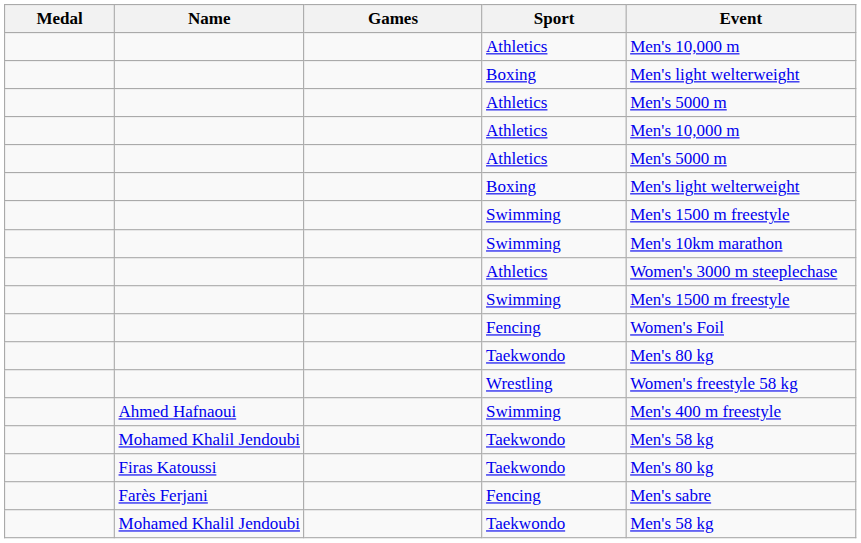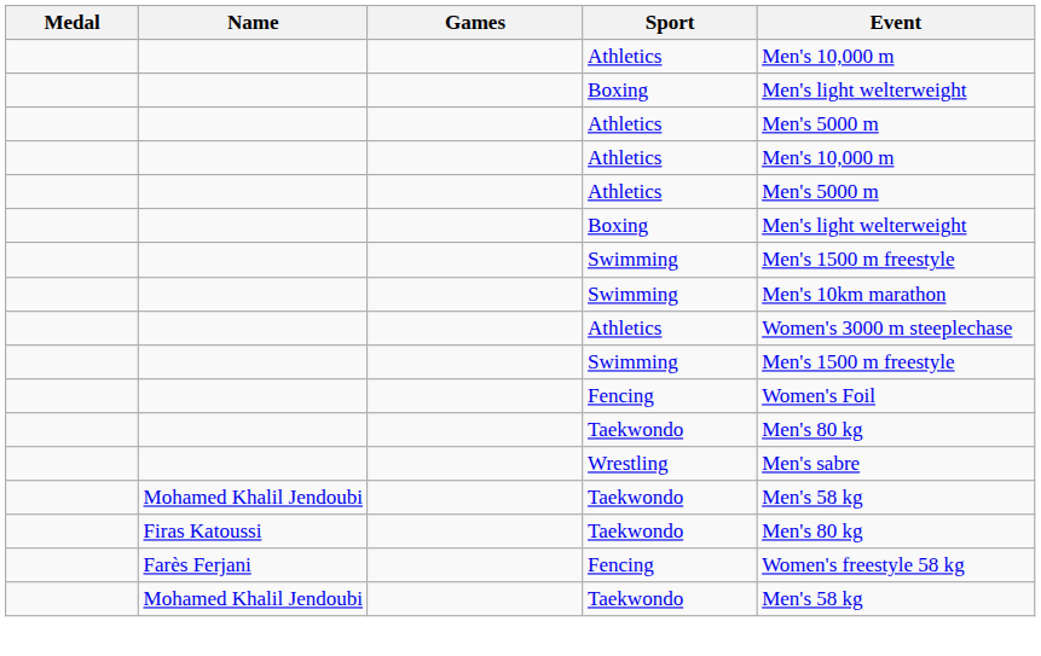Wrestling | Event: Women's freestyle 58 kg -> Men's sabre
- row: Ahmed Hafnaoui | Swimming | Men's 400 m freestyle
Farès Ferjani / Fencing | Event: Men's sabre -> Women's freestyle 58 kg
